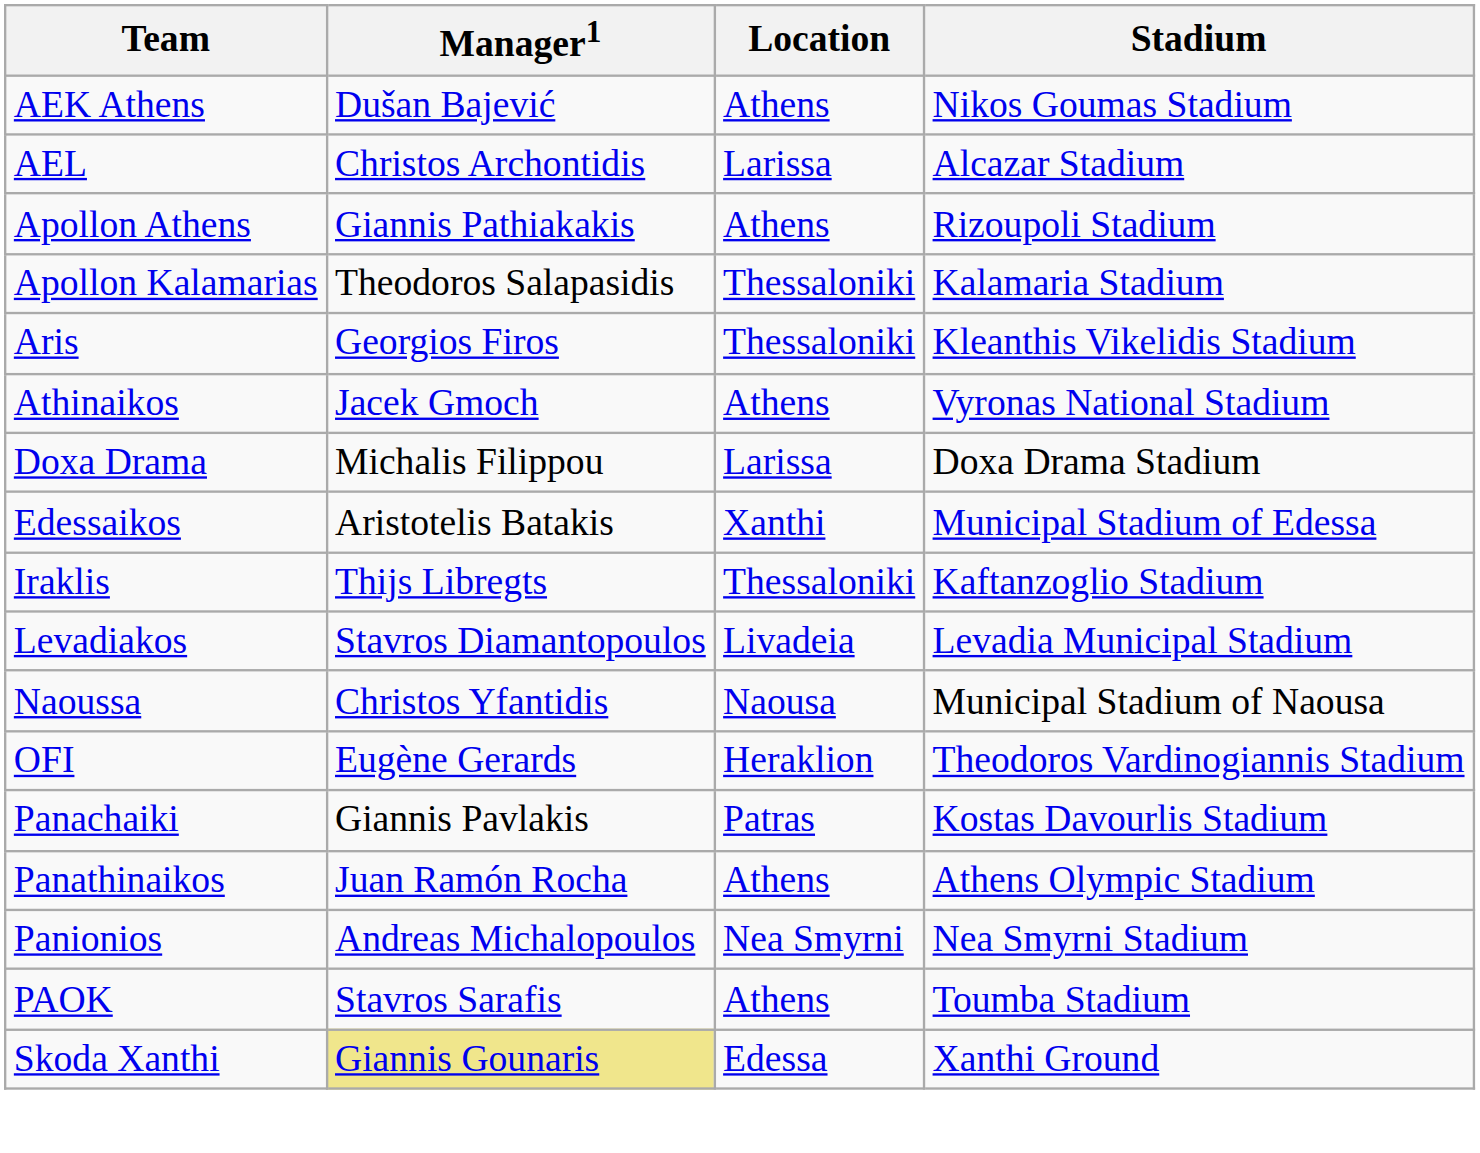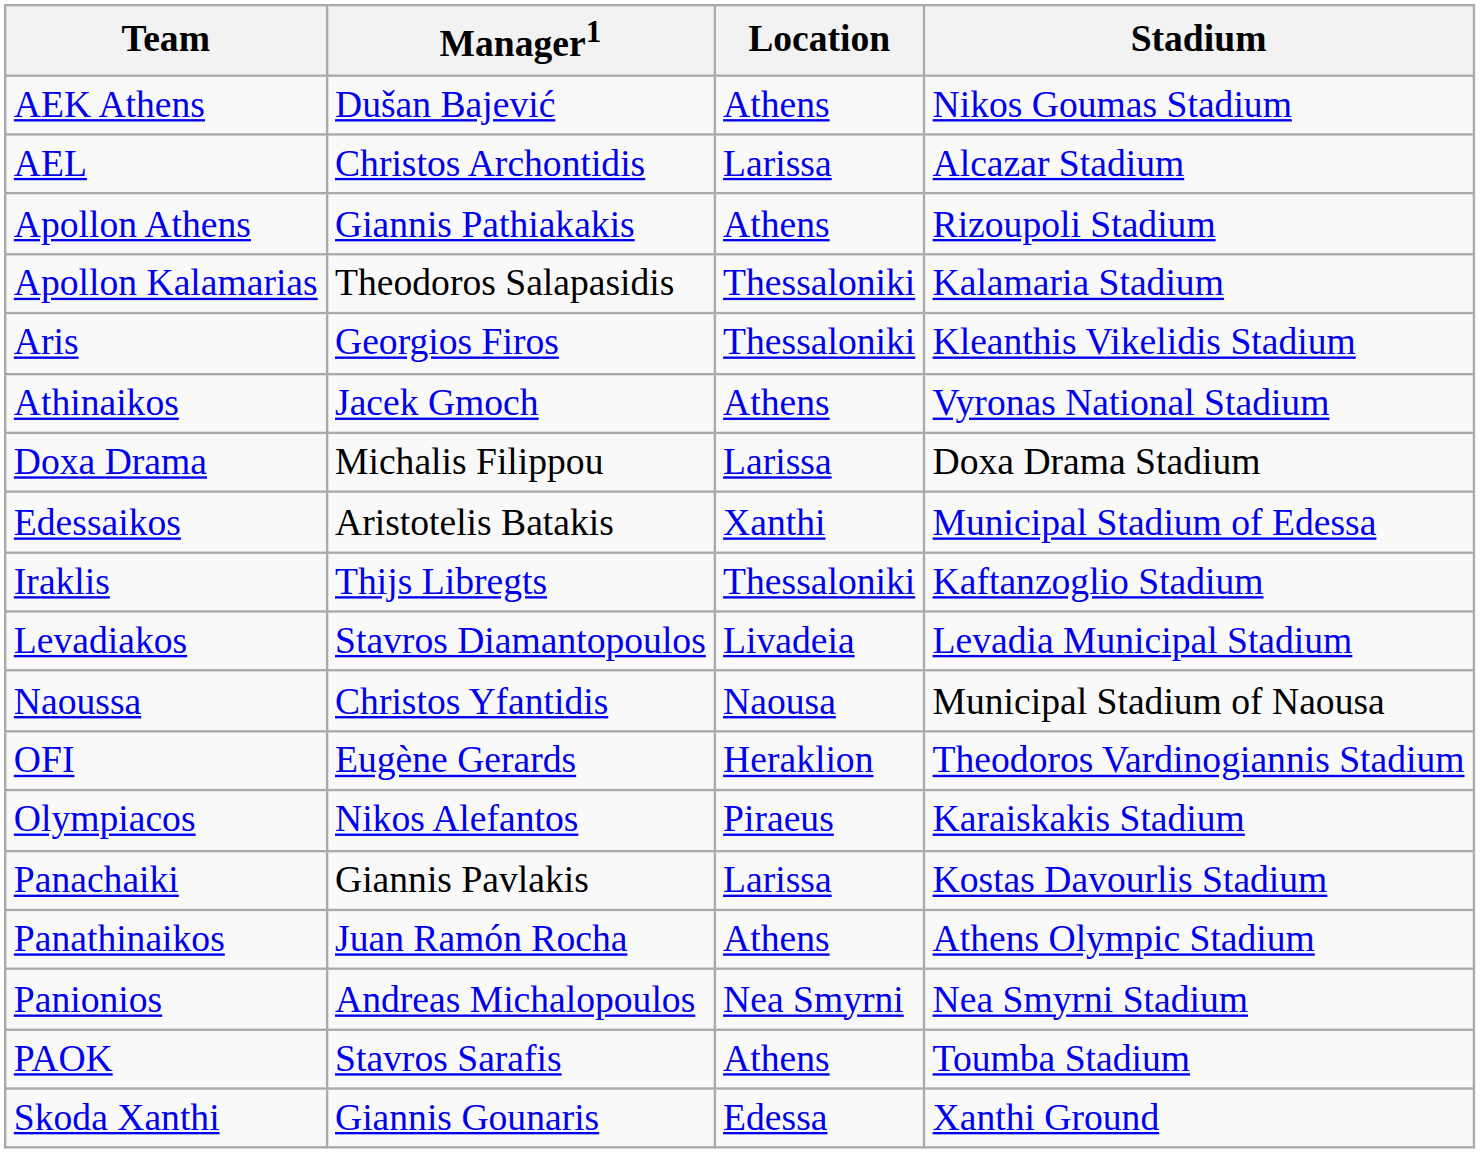+ row: Olympiacos | Nikos Alefantos | Piraeus | Karaiskakis Stadium
Panachaiki | Location: Patras -> Larissa
Skoda Xanthi | Manager1: khaki background -> no background
